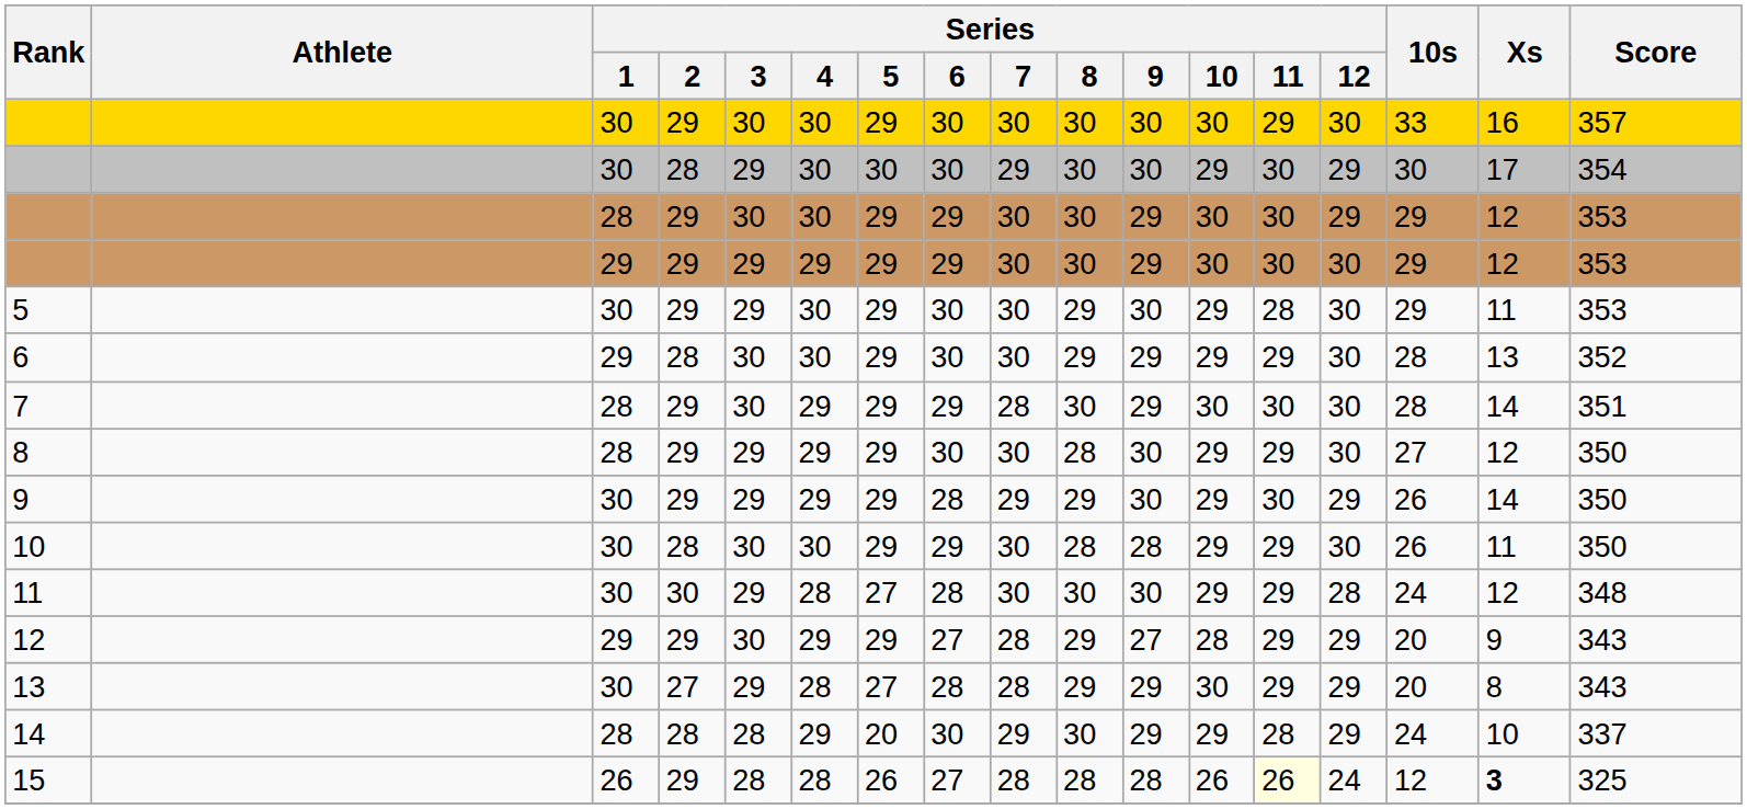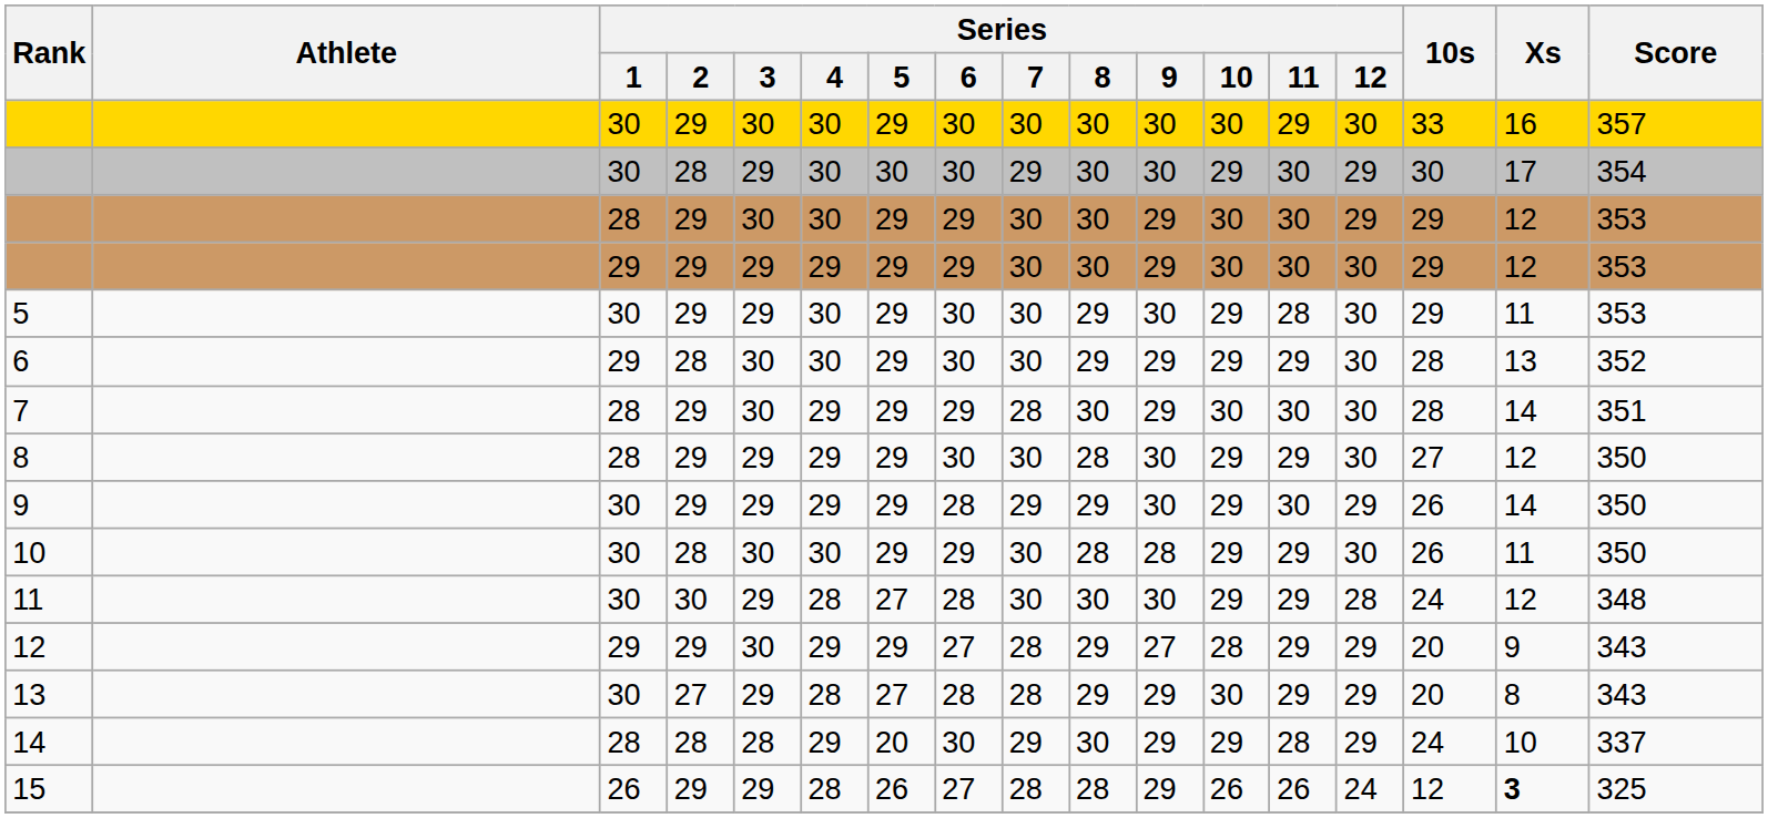15 | Series / 3: 28 -> 29
15 | Series / 9: 28 -> 29
15 | Series / 11: lightyellow background -> no background
